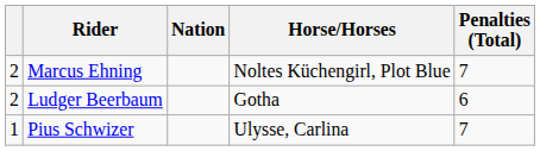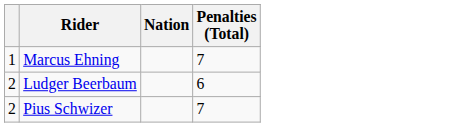- column: Horse/Horses | Noltes Küchengirl, Plot Blue | Gotha | Ulysse, Carlina
Marcus Ehning | column 1: 2 -> 1
Pius Schwizer | column 1: 1 -> 2
